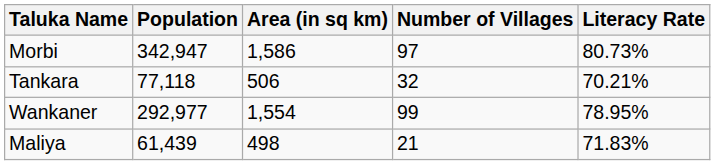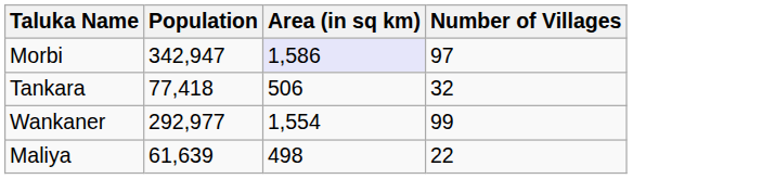- column: Literacy Rate | 80.73% | 70.21% | 78.95% | 71.83%
Morbi | Area (in sq km): no background -> lavender background
Tankara | Population: 77,118 -> 77,418
Maliya | Population: 61,439 -> 61,639
Maliya | Number of Villages: 21 -> 22
